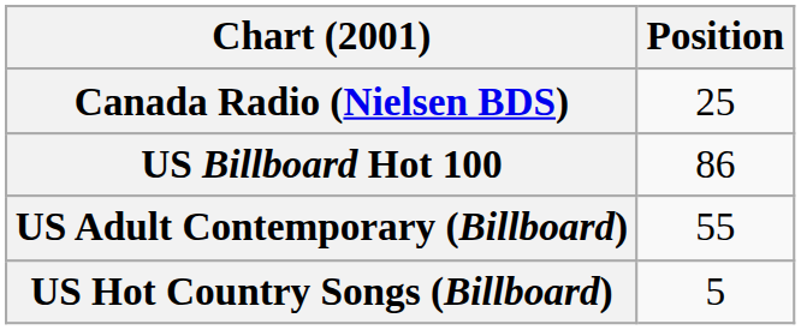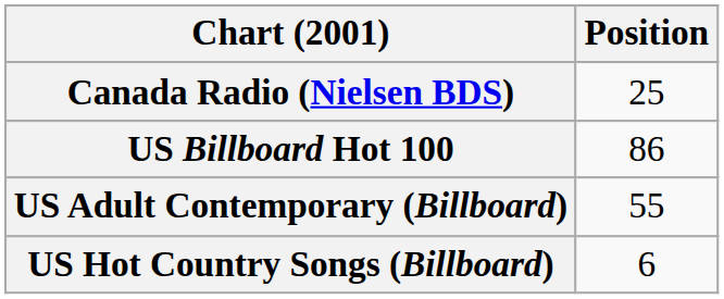US Hot Country Songs (Billboard) | Position: 5 -> 6
